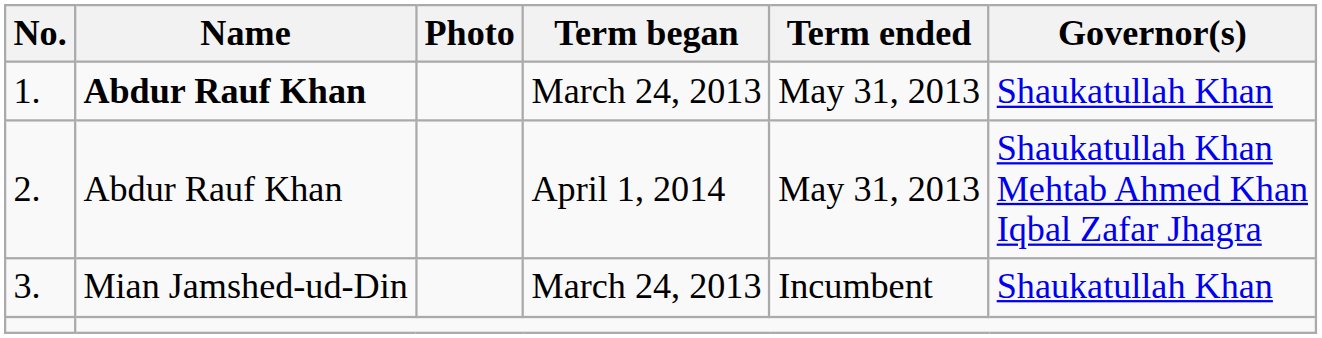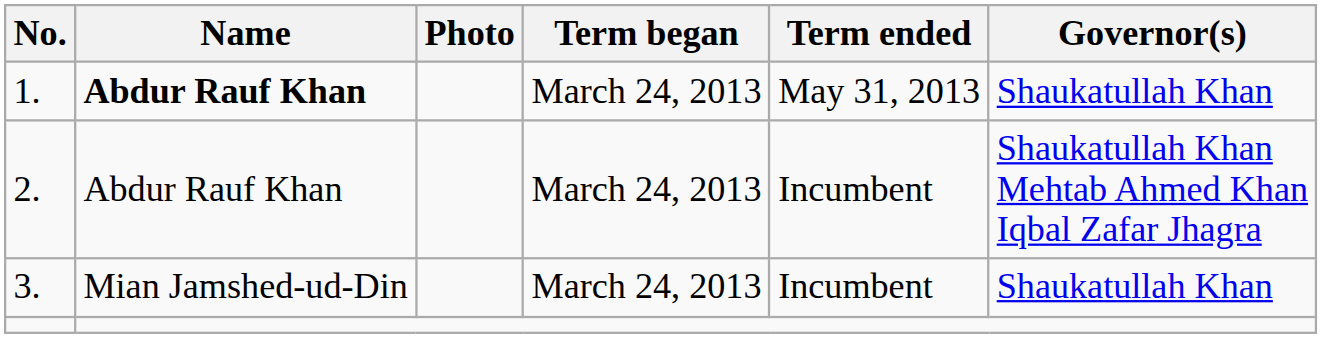2. | Term began: April 1, 2014 -> March 24, 2013
2. | Term ended: May 31, 2013 -> Incumbent
